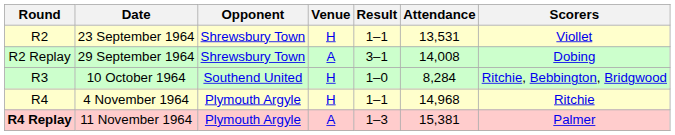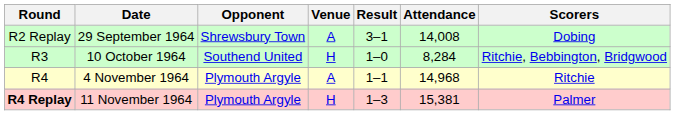- row: R2 | 23 September 1964 | Shrewsbury Town | H | 1–1 | 13,531 | Viollet
4 November 1964 | Venue: H -> A
11 November 1964 | Venue: A -> H
